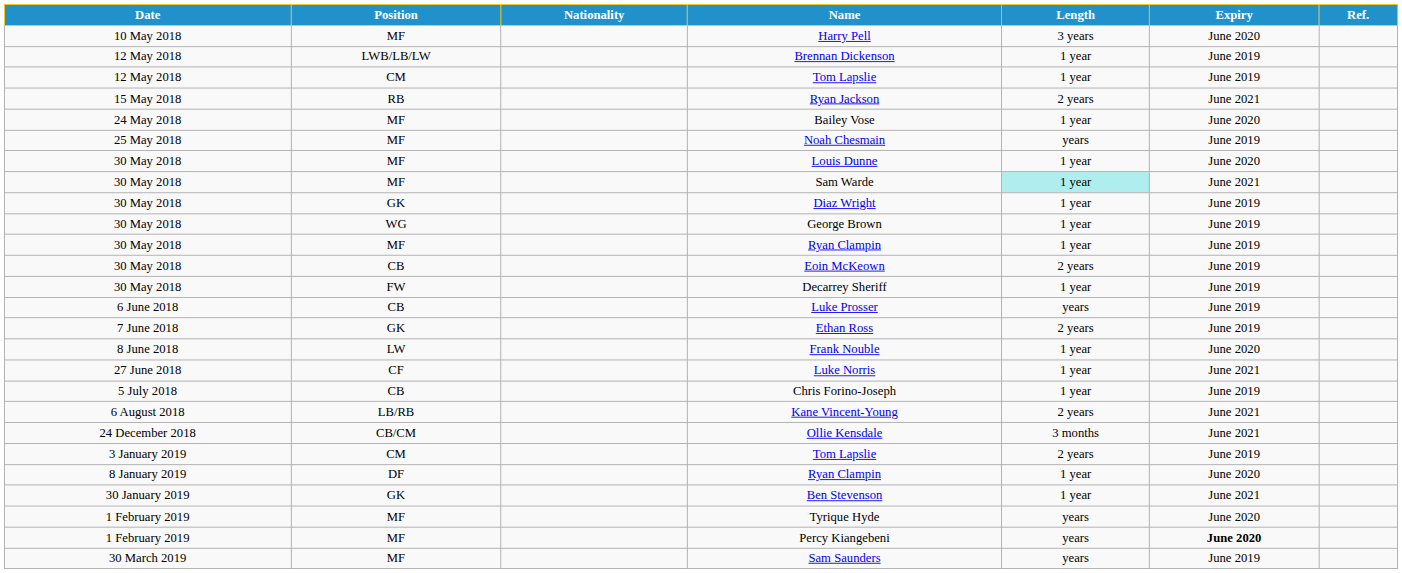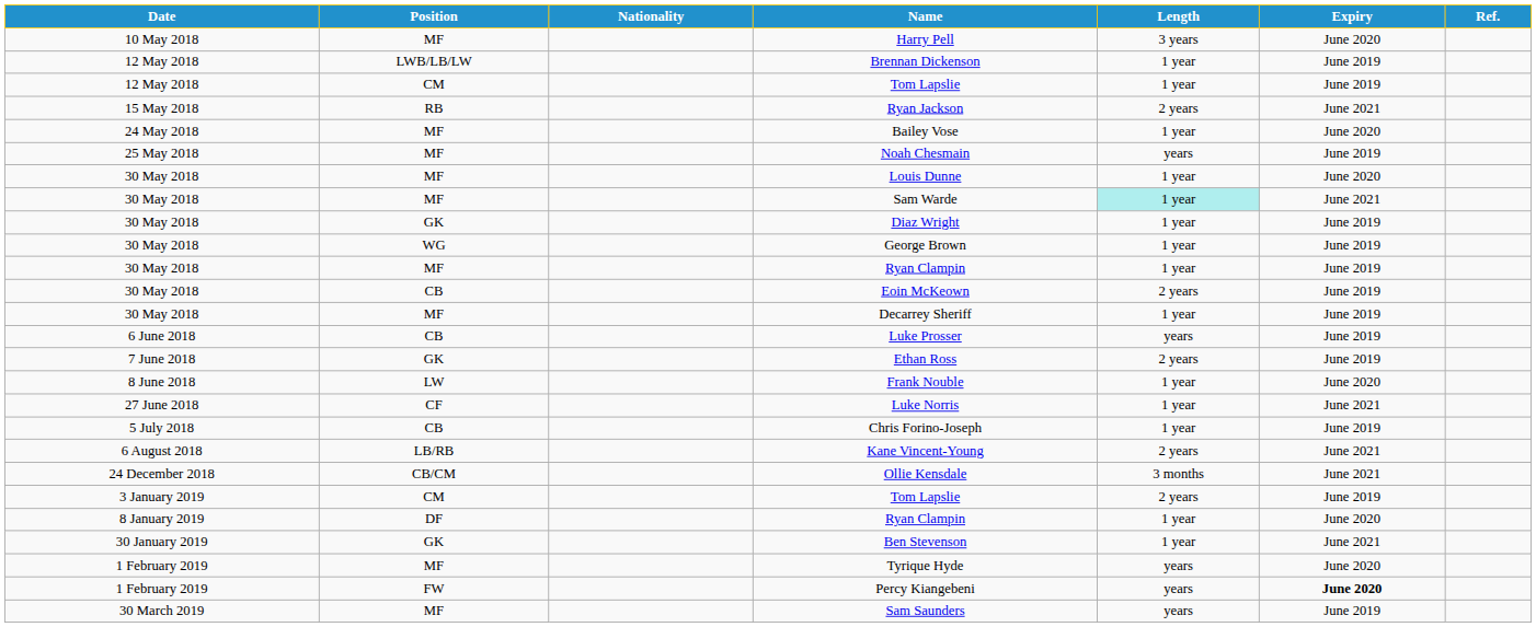Decarrey Sheriff | Position: FW -> MF
Percy Kiangebeni | Position: MF -> FW
